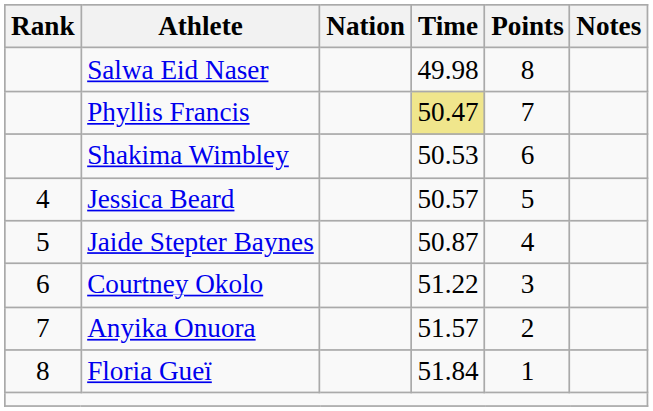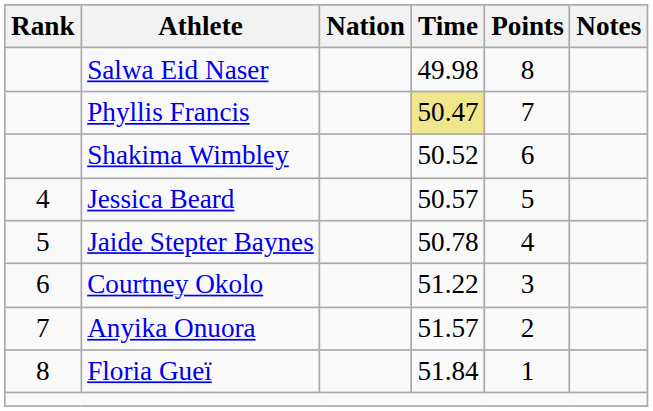Shakima Wimbley | Time: 50.53 -> 50.52
Jaide Stepter Baynes | Time: 50.87 -> 50.78
